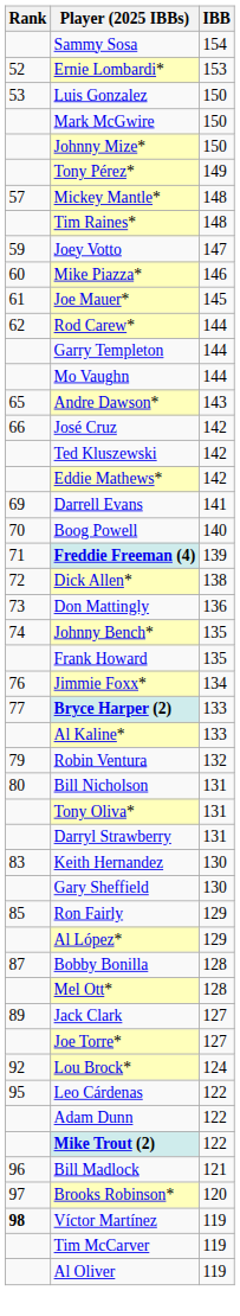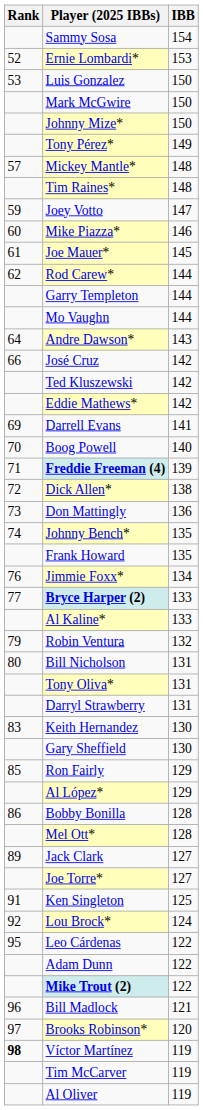Andre Dawson* | Rank: 65 -> 64
Bobby Bonilla | Rank: 87 -> 86
+ row: 91 | Ken Singleton | 125
